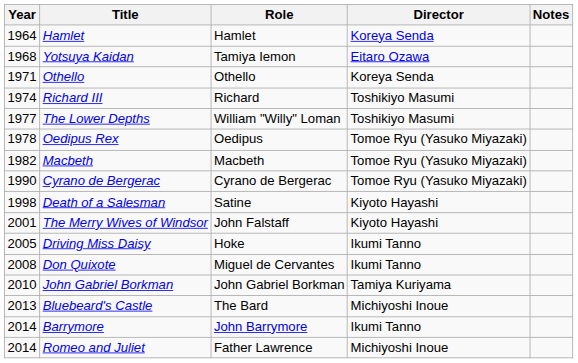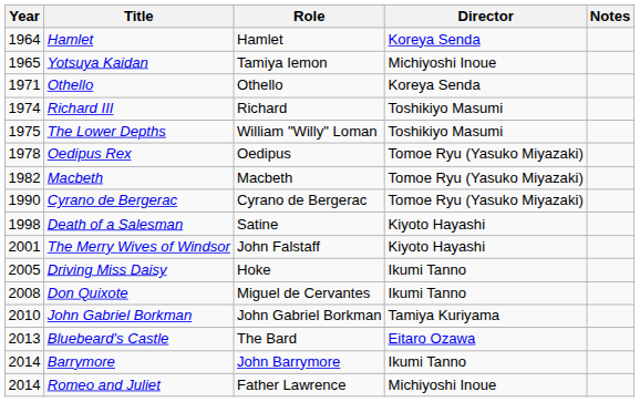Yotsuya Kaidan | Year: 1968 -> 1965
Yotsuya Kaidan | Director: Eitaro Ozawa -> Michiyoshi Inoue
The Lower Depths | Year: 1977 -> 1975
Bluebeard's Castle | Director: Michiyoshi Inoue -> Eitaro Ozawa
